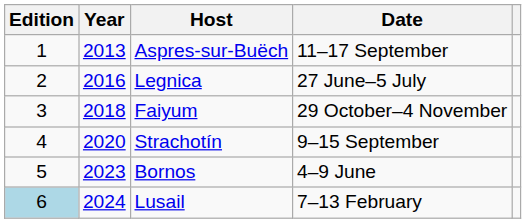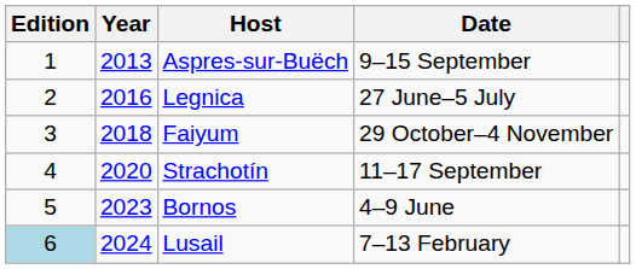Aspres-sur-Buëch | Date: 11–17 September -> 9–15 September
Strachotín | Date: 9–15 September -> 11–17 September
